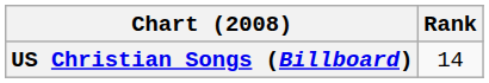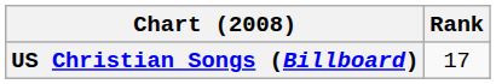US Christian Songs (Billboard) | Rank: 14 -> 17
